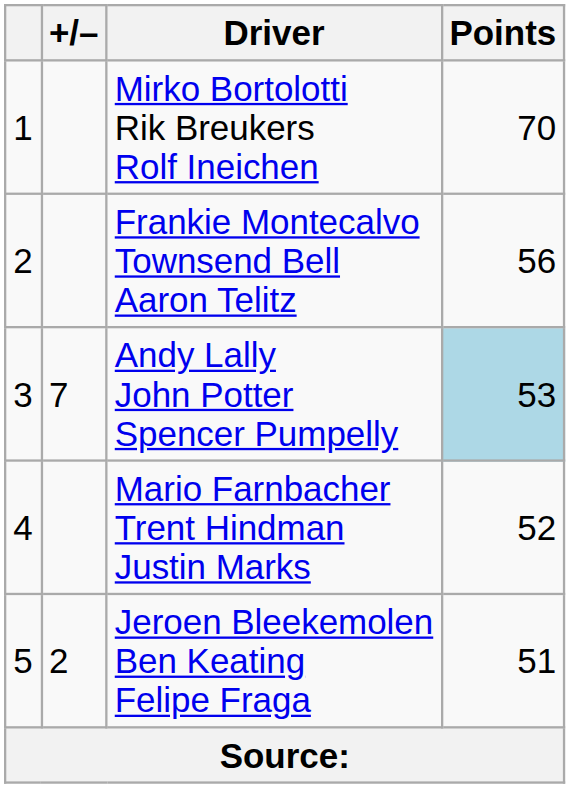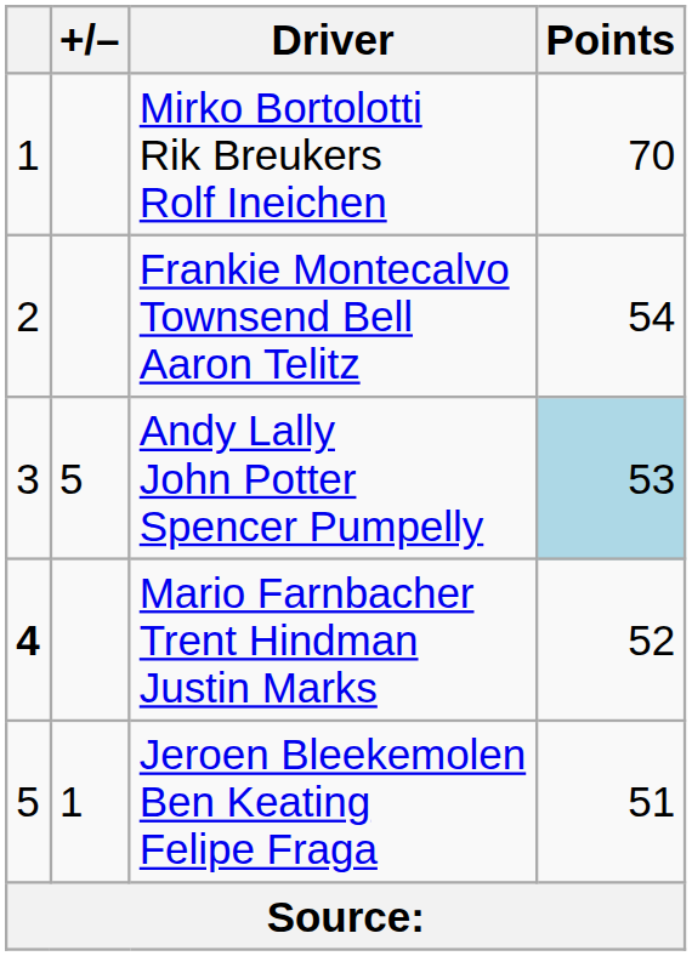Frankie Montecalvo Townsend Bell Aaron Telitz | Points: 56 -> 54
Andy Lally John Potter Spencer Pumpelly | +/–: 7 -> 5
Mario Farnbacher Trent Hindman Justin Marks | column 1: normal -> bold
Jeroen Bleekemolen Ben Keating Felipe Fraga | +/–: 2 -> 1
